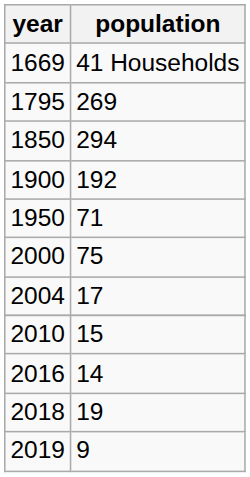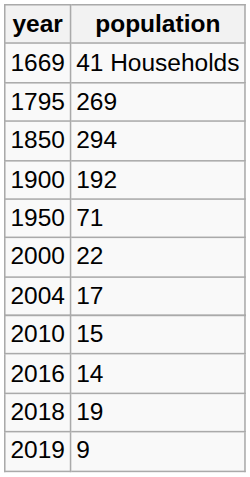2000 | population: 75 -> 22
